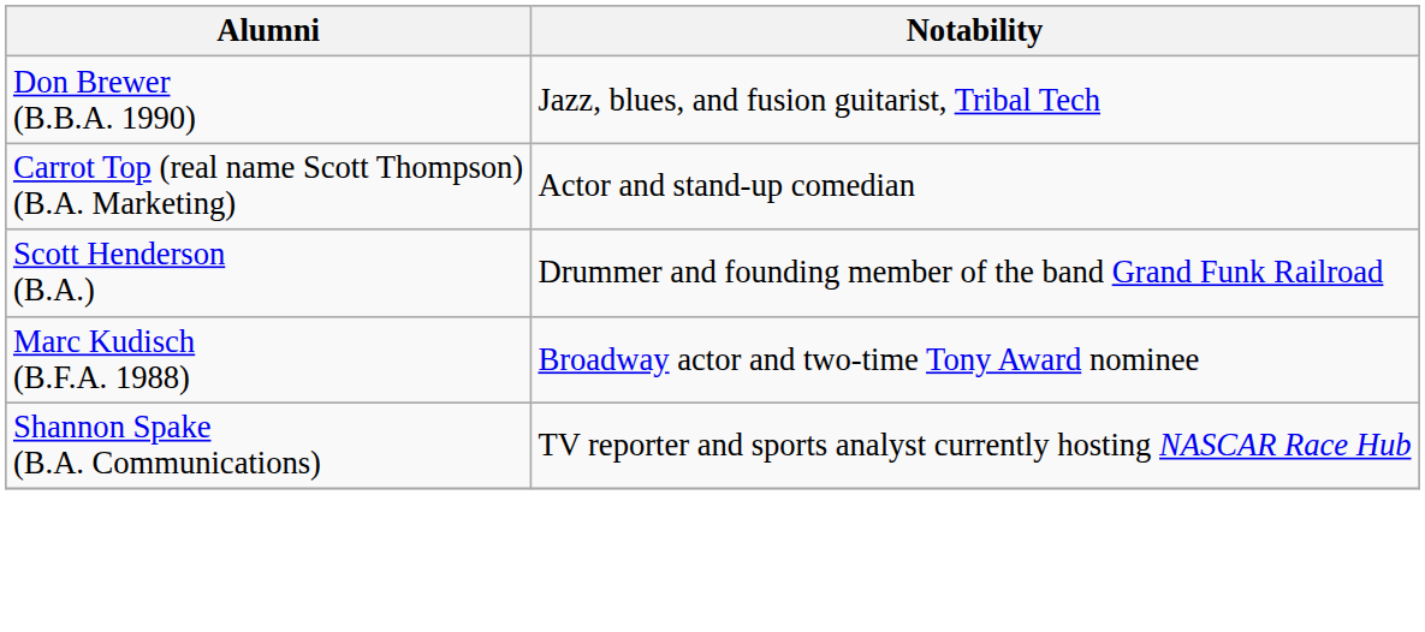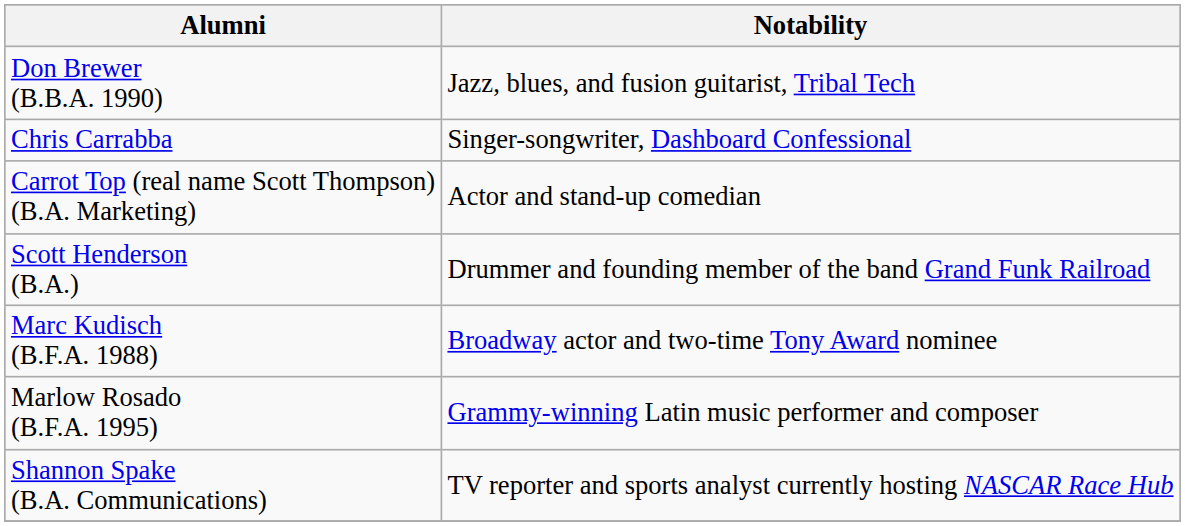+ row: Chris Carrabba | Singer-songwriter, Dashboard Confessional
+ row: Marlow Rosado (B.F.A. 1995) | Grammy-winning Latin music performer and composer
